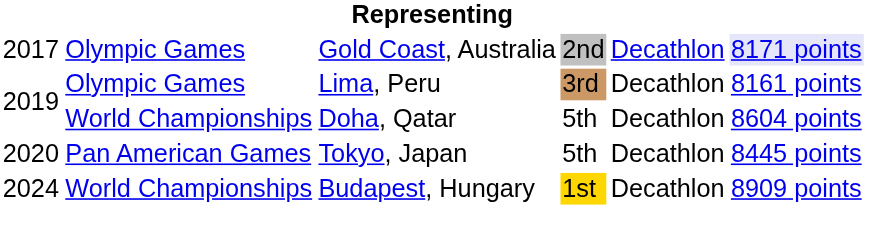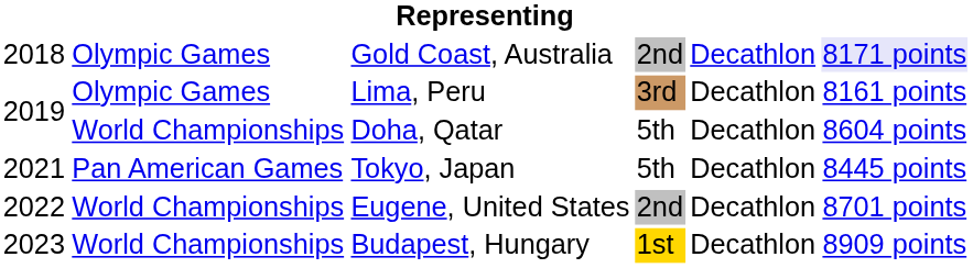Gold Coast, Australia | column 1: 2017 -> 2018
Tokyo, Japan | column 1: 2020 -> 2021
+ row: 2022 | World Championships | Eugene, United States | 2nd | Decathlon | 8701 points
Budapest, Hungary | column 1: 2024 -> 2023
